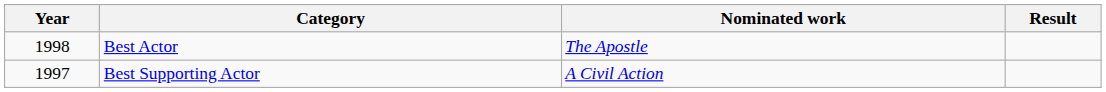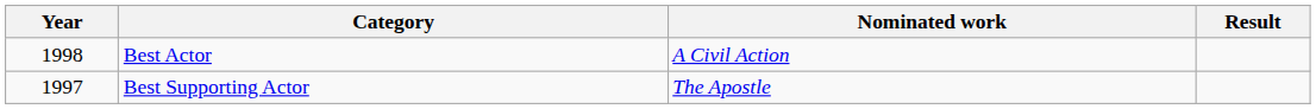Best Actor | Nominated work: The Apostle -> A Civil Action
Best Supporting Actor | Nominated work: A Civil Action -> The Apostle
